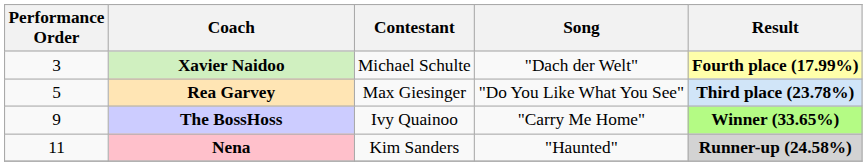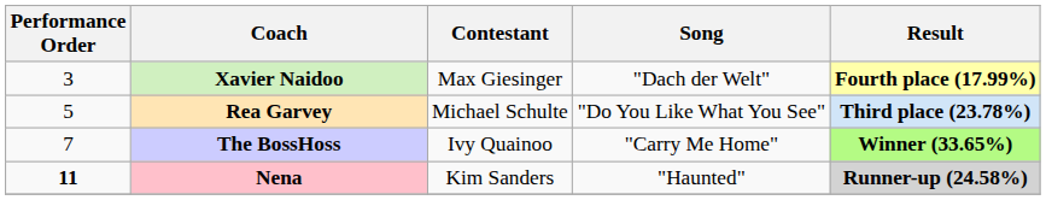Xavier Naidoo | Contestant: Michael Schulte -> Max Giesinger
Rea Garvey | Contestant: Max Giesinger -> Michael Schulte
The BossHoss | Performance Order: 9 -> 7
Nena | Performance Order: normal -> bold
